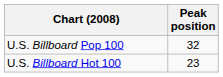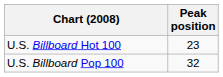rows swapped: U.S. Billboard Hot 100 <-> U.S. Billboard Pop 100
